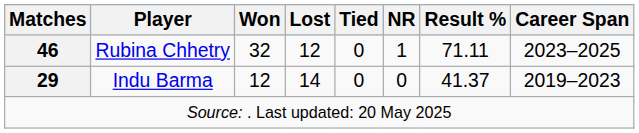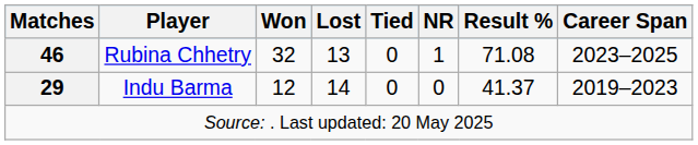Rubina Chhetry | Lost: 12 -> 13
Rubina Chhetry | Result %: 71.11 -> 71.08
